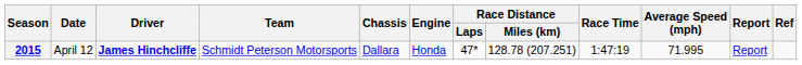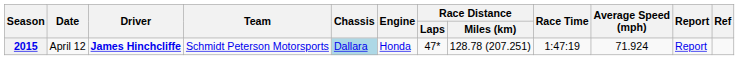2015 | Chassis: no background -> lightblue background
2015 | Average Speed (mph): 71.995 -> 71.924
